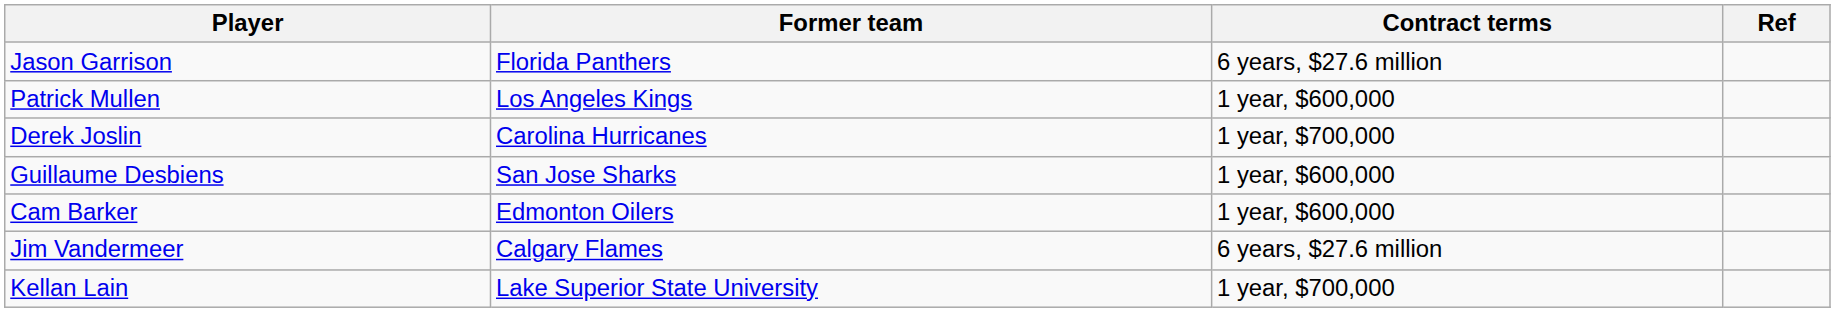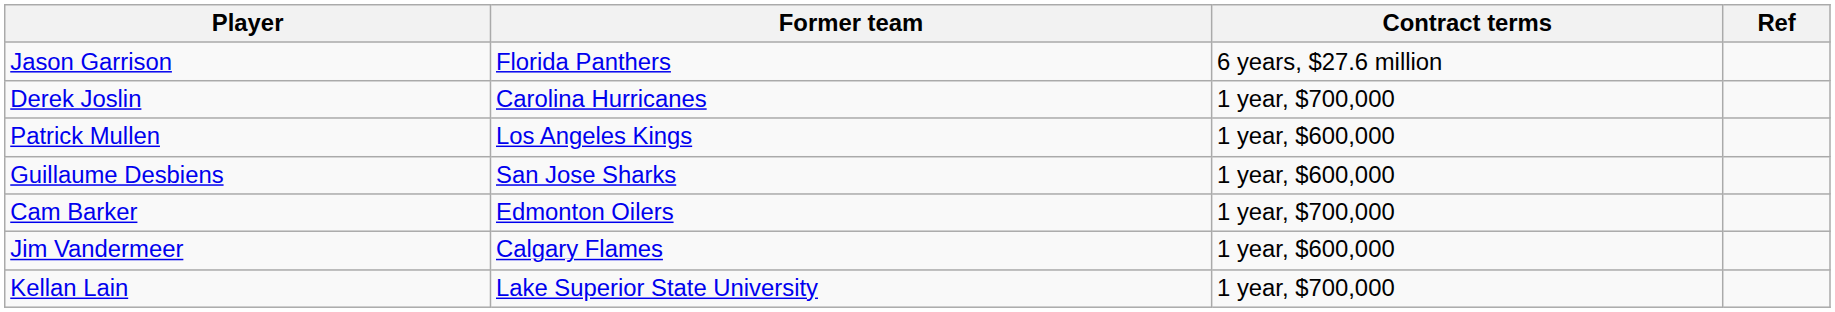rows swapped: Derek Joslin <-> Patrick Mullen
Cam Barker | Contract terms: 1 year, $600,000 -> 1 year, $700,000
Jim Vandermeer | Contract terms: 6 years, $27.6 million -> 1 year, $600,000
